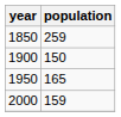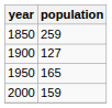1900 | population: 150 -> 127
